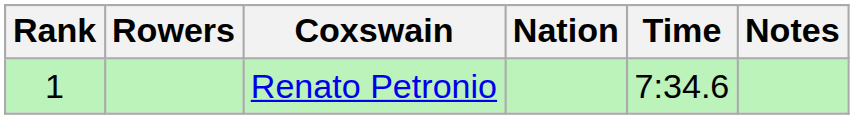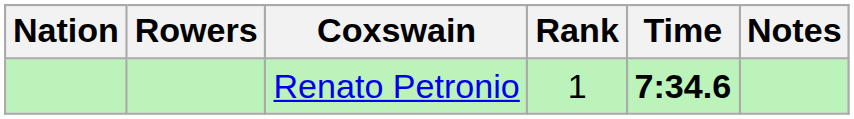columns swapped: Rank <-> Nation
Renato Petronio | Time: normal -> bold
